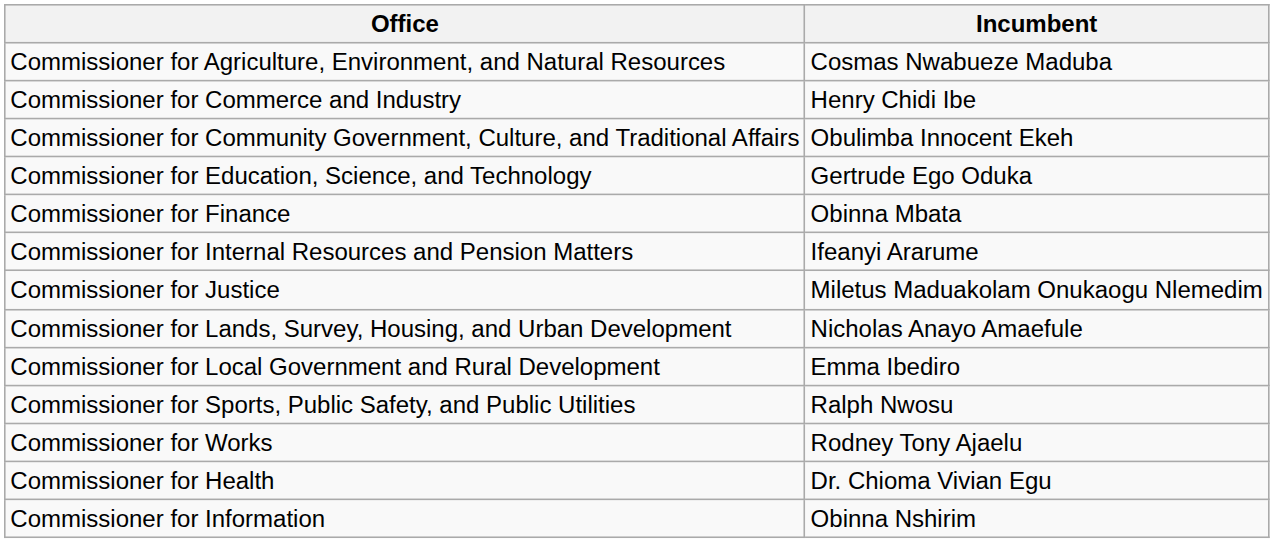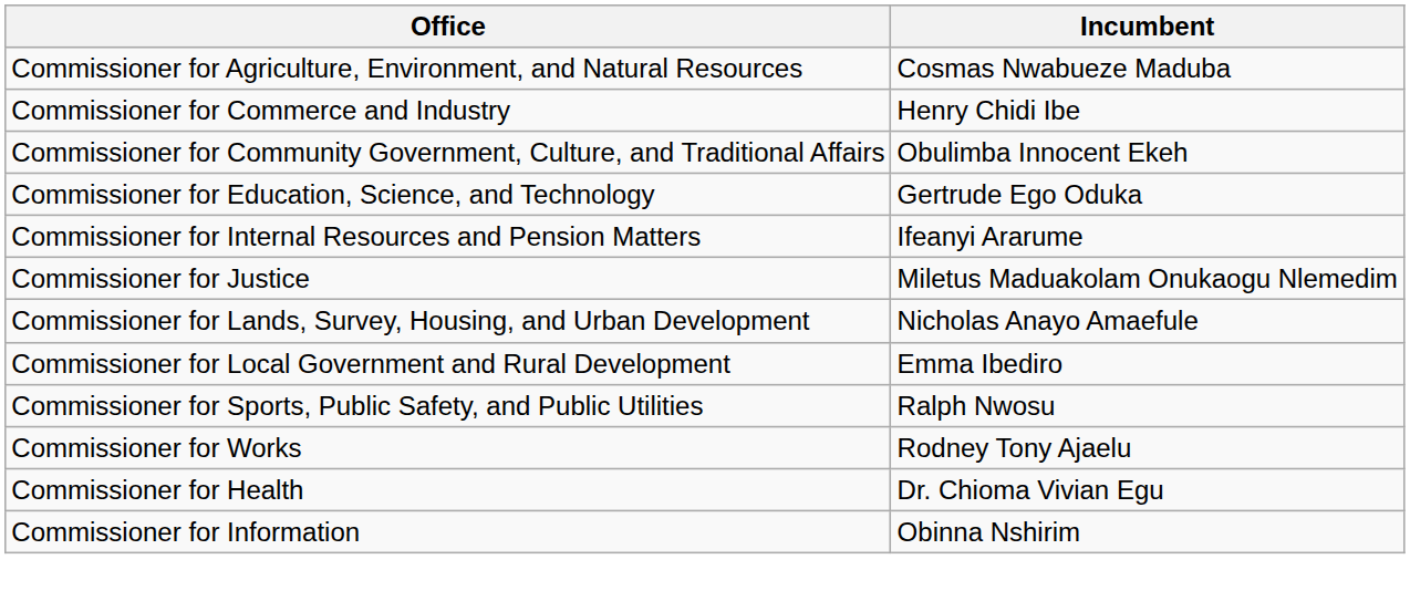- row: Commissioner for Finance | Obinna Mbata
